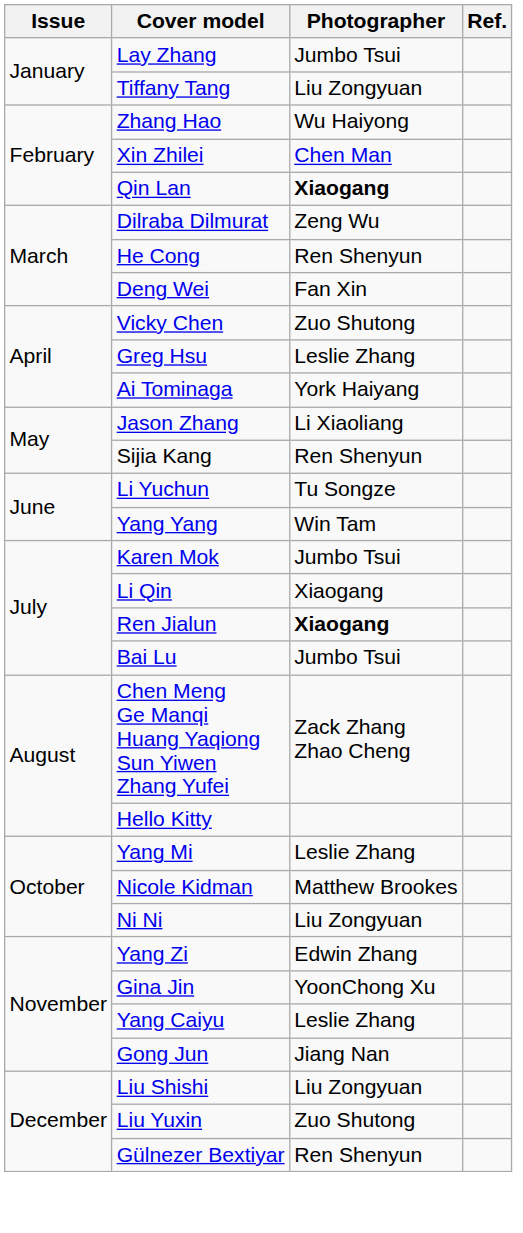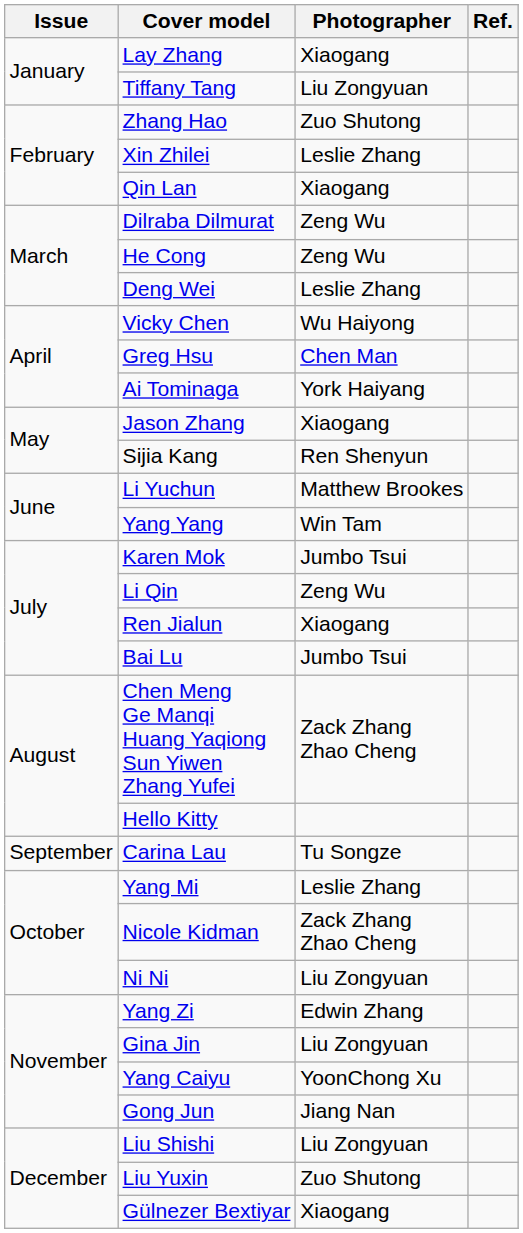Lay Zhang | Photographer: Jumbo Tsui -> Xiaogang
Zhang Hao | Photographer: Wu Haiyong -> Zuo Shutong
Xin Zhilei | Photographer: Chen Man -> Leslie Zhang
Qin Lan | Photographer: bold -> normal
He Cong | Photographer: Ren Shenyun -> Zeng Wu
Deng Wei | Photographer: Fan Xin -> Leslie Zhang
Vicky Chen | Photographer: Zuo Shutong -> Wu Haiyong
Greg Hsu | Photographer: Leslie Zhang -> Chen Man
Jason Zhang | Photographer: Li Xiaoliang -> Xiaogang
Li Yuchun | Photographer: Tu Songze -> Matthew Brookes
Li Qin | Photographer: Xiaogang -> Zeng Wu
Ren Jialun | Photographer: bold -> normal
+ row: September | Carina Lau | Tu Songze
Nicole Kidman | Photographer: Matthew Brookes -> Zack Zhang Zhao Cheng
Gina Jin | Photographer: YoonChong Xu -> Liu Zongyuan
Yang Caiyu | Photographer: Leslie Zhang -> YoonChong Xu
Gülnezer Bextiyar | Photographer: Ren Shenyun -> Xiaogang
